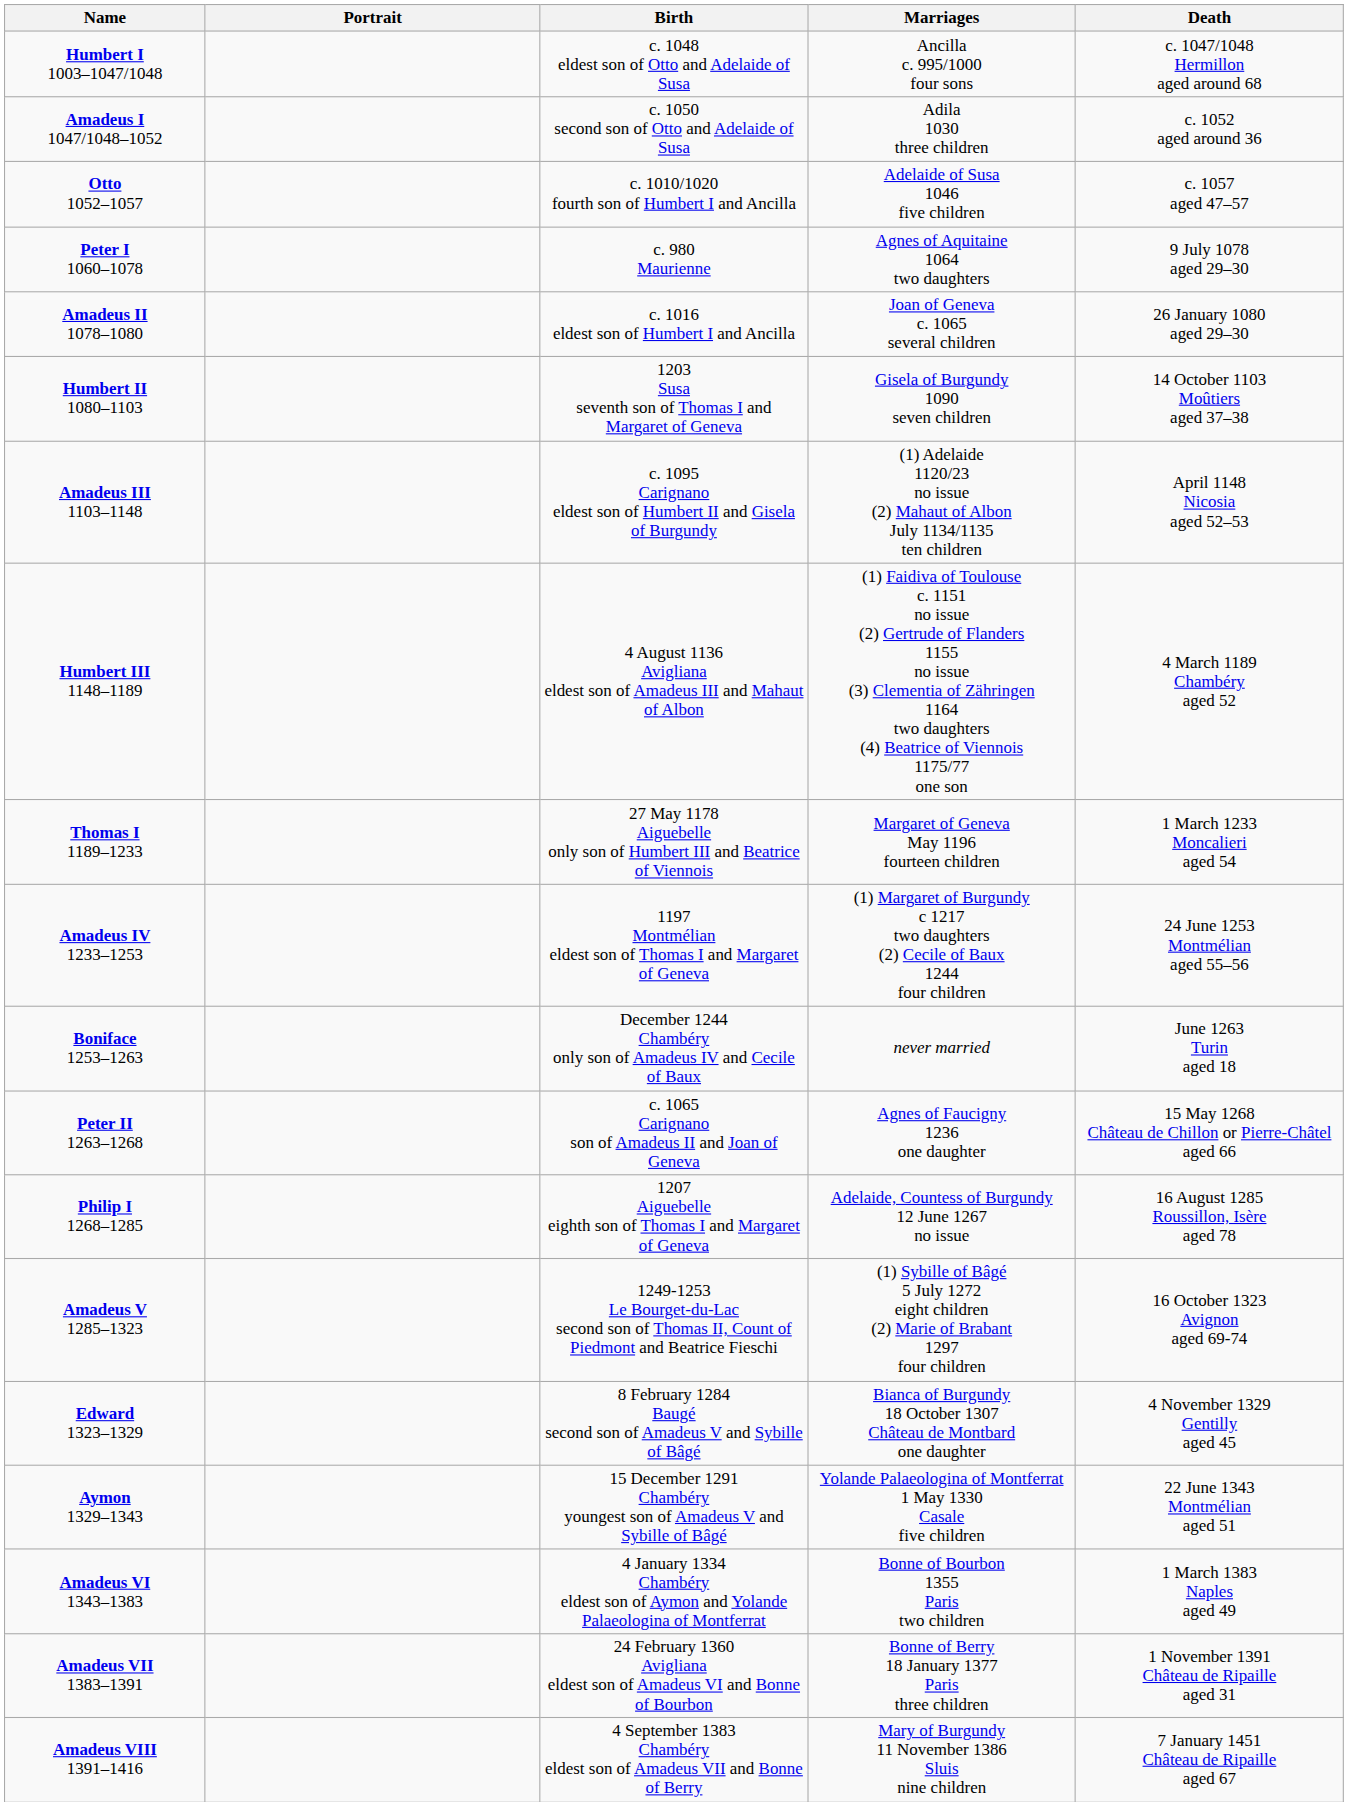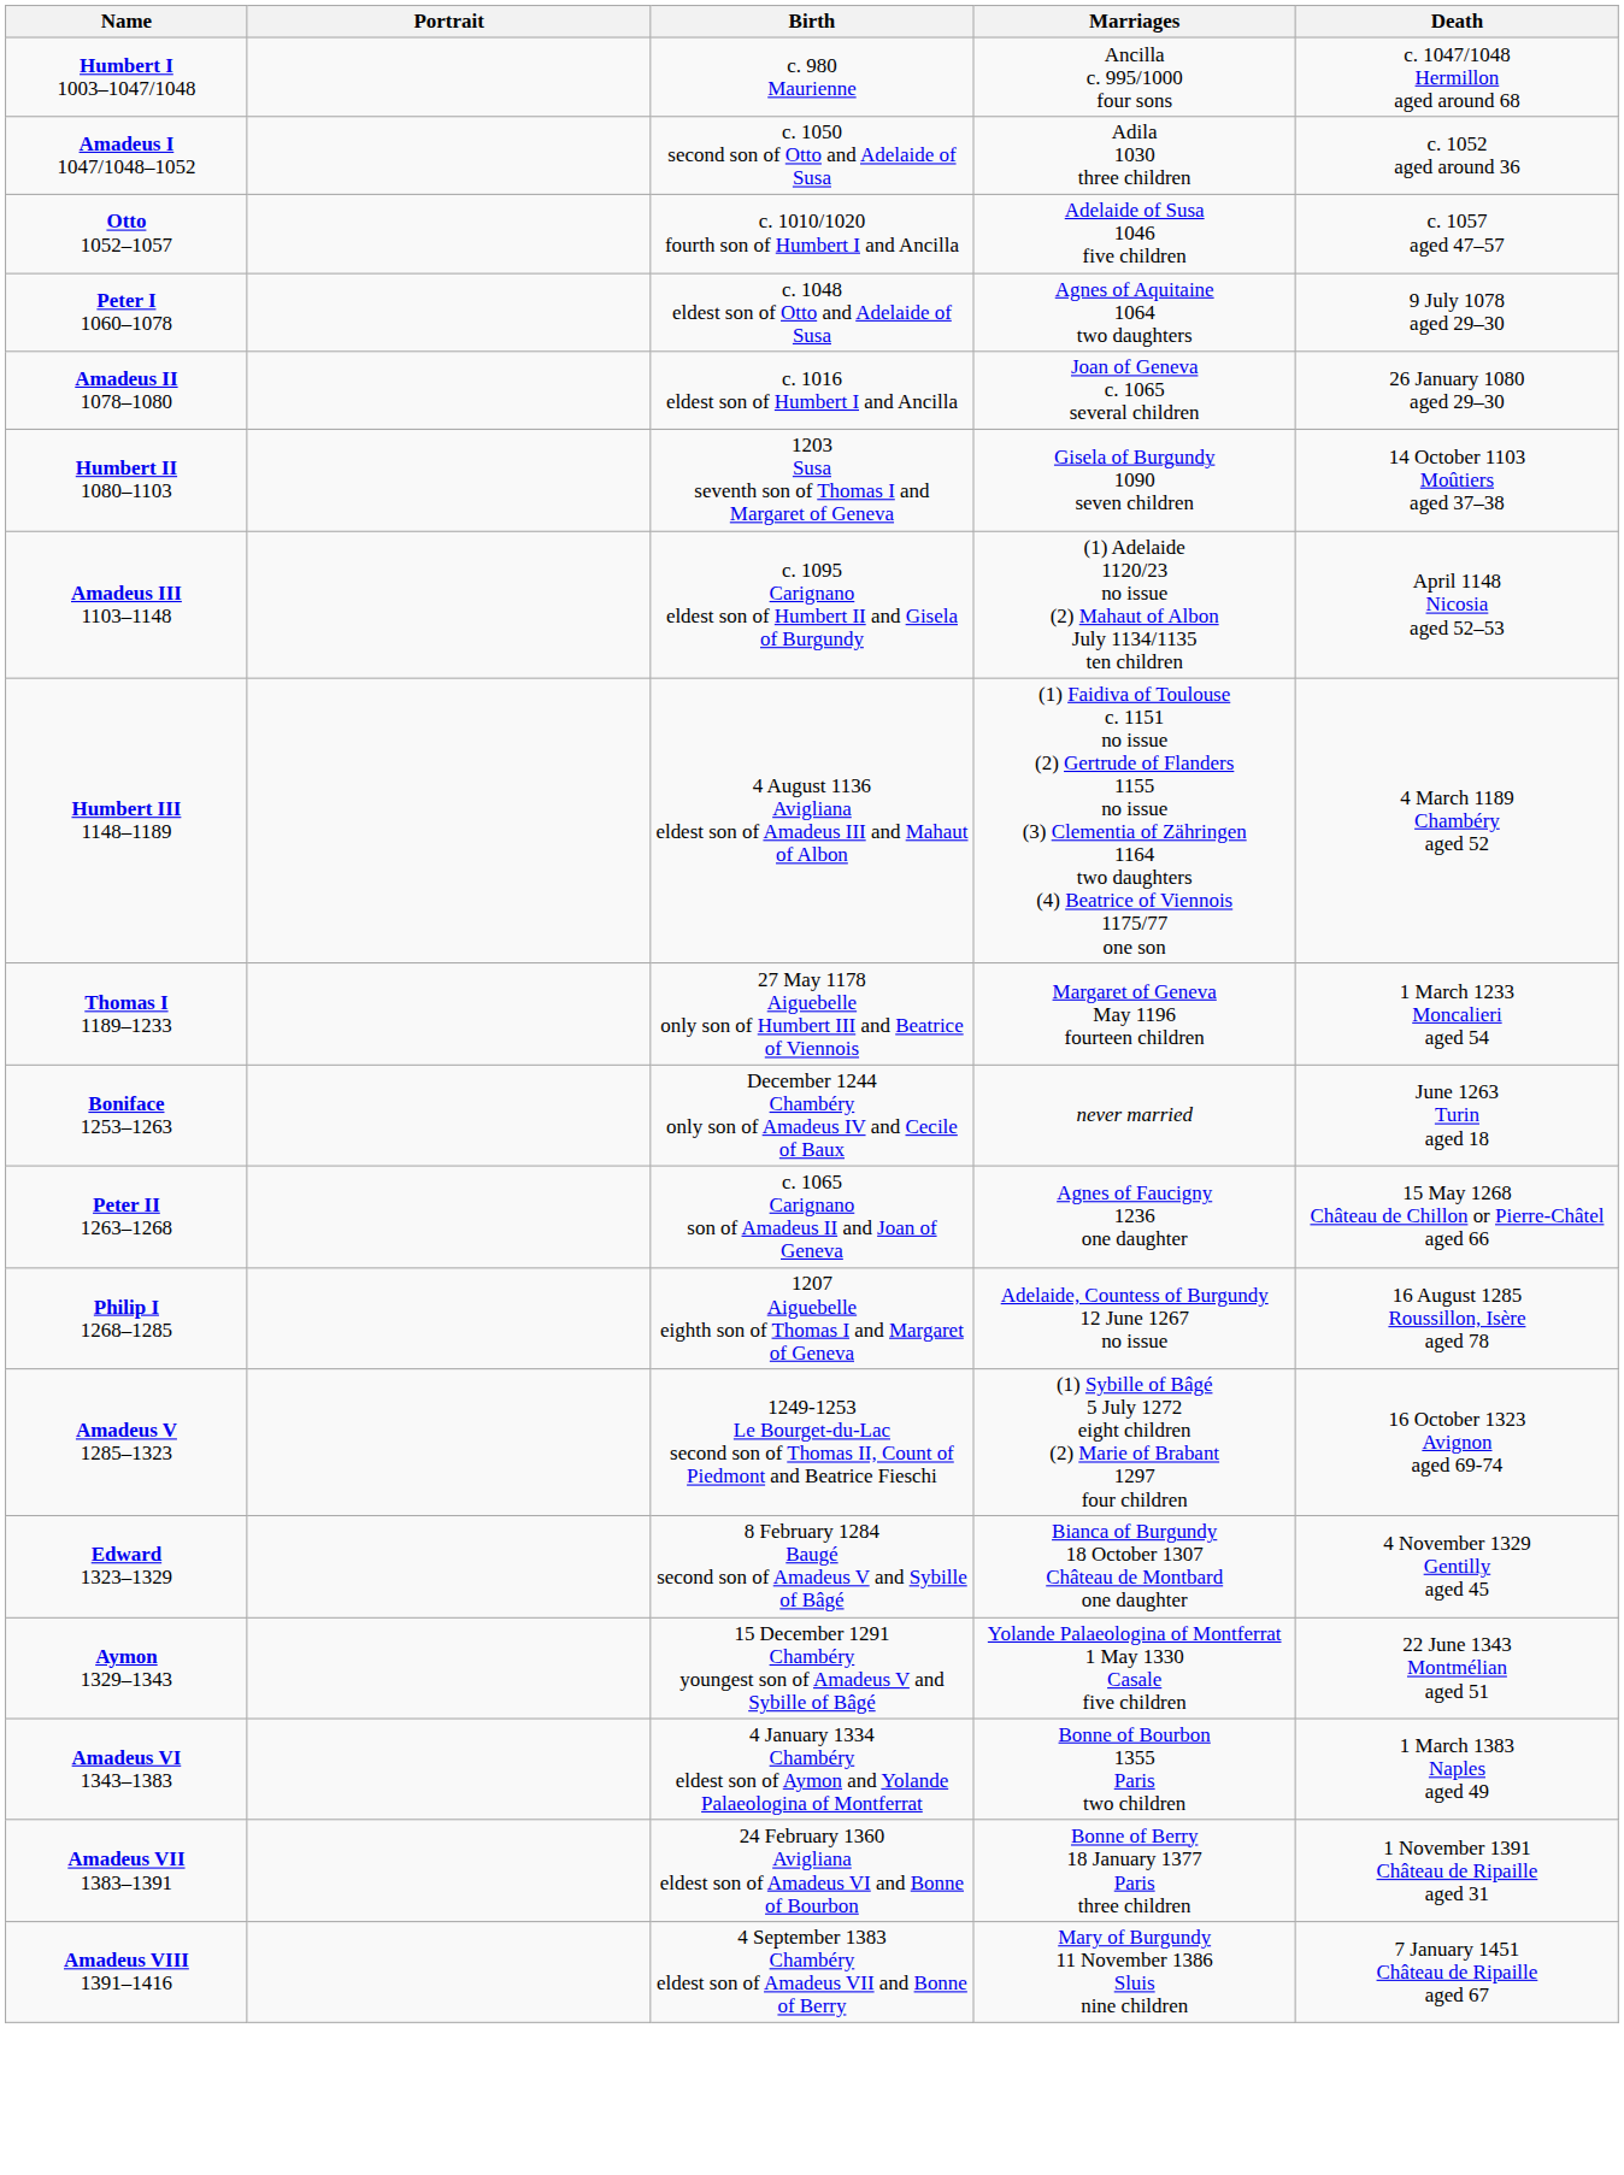Humbert I 1003–1047/1048 | Birth: c. 1048 eldest son of Otto and Adelaide of Susa -> c. 980 Maurienne
Peter I 1060–1078 | Birth: c. 980 Maurienne -> c. 1048 eldest son of Otto and Adelaide of Susa
- row: Amadeus IV 1233–1253 | 1197 Montmélian eldest son of Thomas I and Margaret of Geneva | (1) Margaret of Burgundy c 1217 two daughters (2) Cecile of Baux 1244 four children | 24 June 1253 Montmélian aged 55–56
